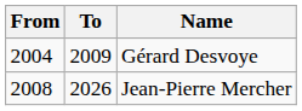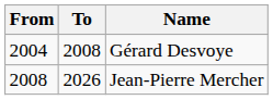Gérard Desvoye | To: 2009 -> 2008
